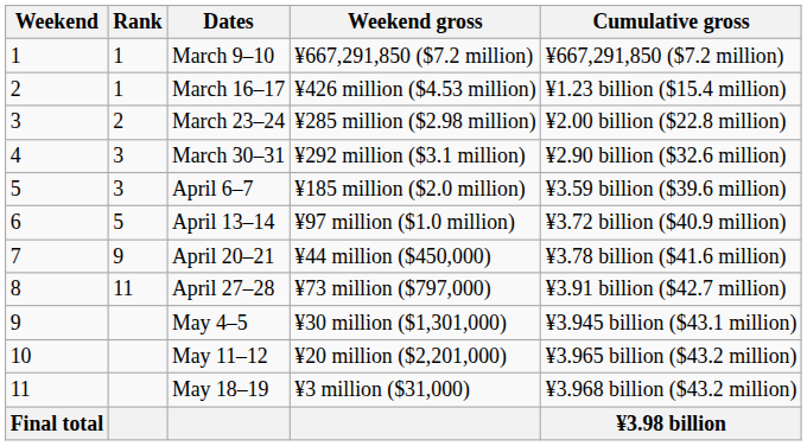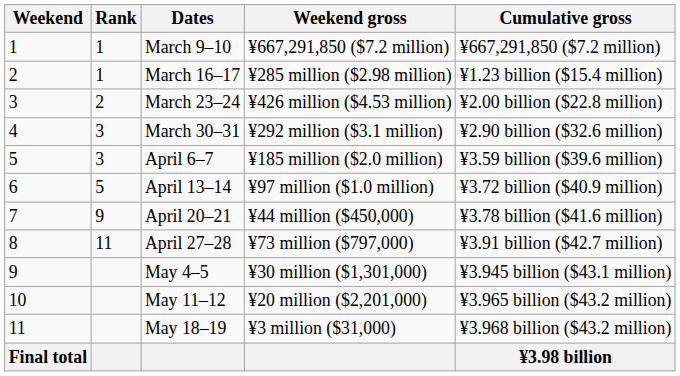March 16–17 | Weekend gross: ¥426 million ($4.53 million) -> ¥285 million ($2.98 million)
March 23–24 | Weekend gross: ¥285 million ($2.98 million) -> ¥426 million ($4.53 million)
